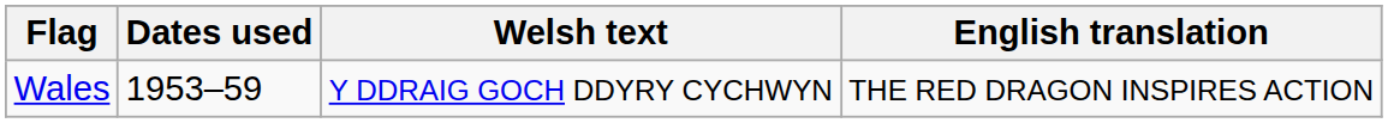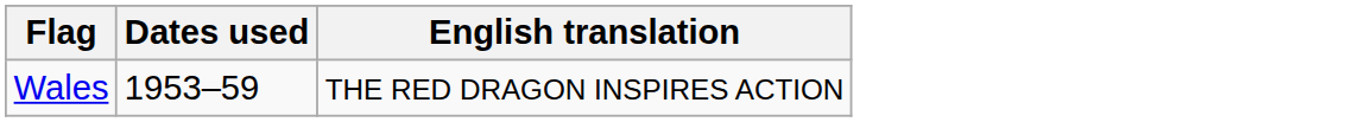- column: Welsh text | Y DDRAIG GOCH DDYRY CYCHWYN
